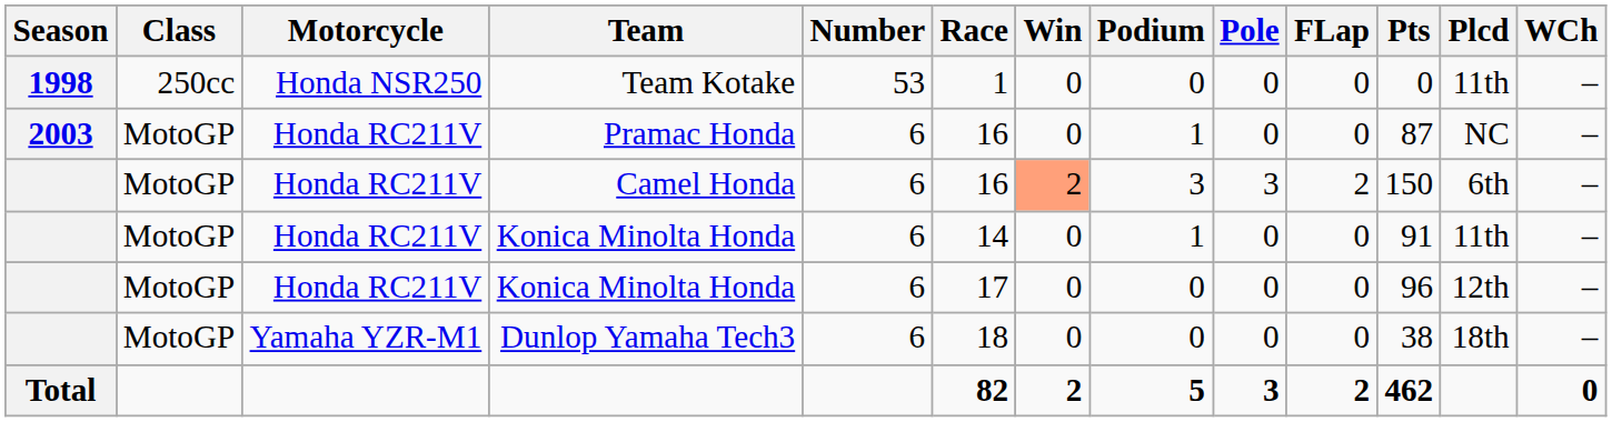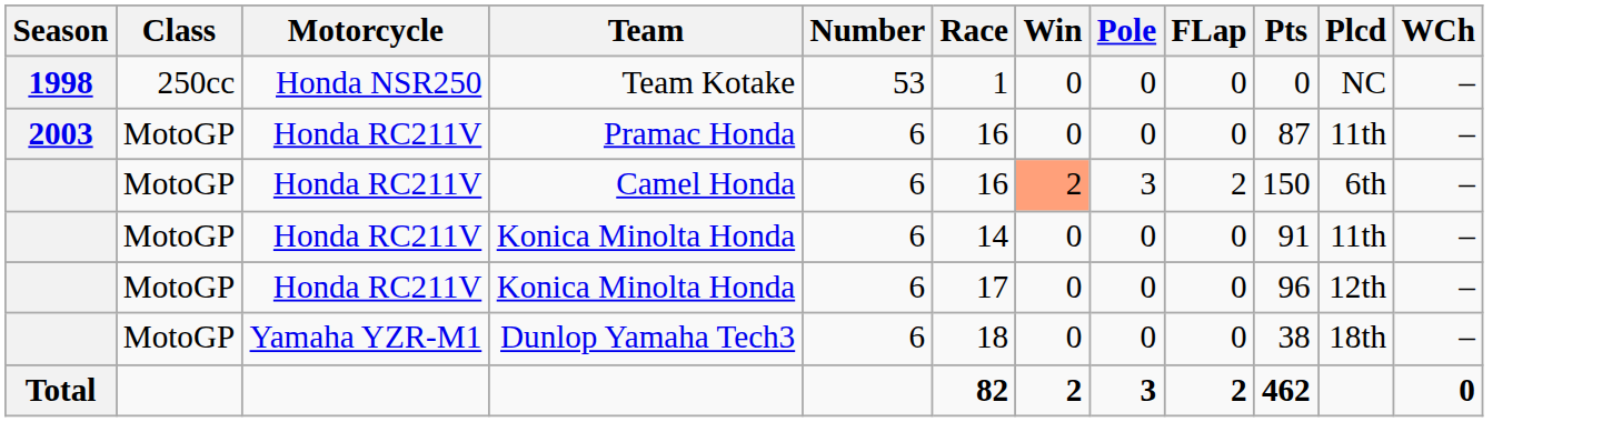- column: Podium | 0 | 1 | 3 | 1 | 0 | 0 | 5
Team Kotake | Plcd: 11th -> NC
Pramac Honda | Plcd: NC -> 11th
